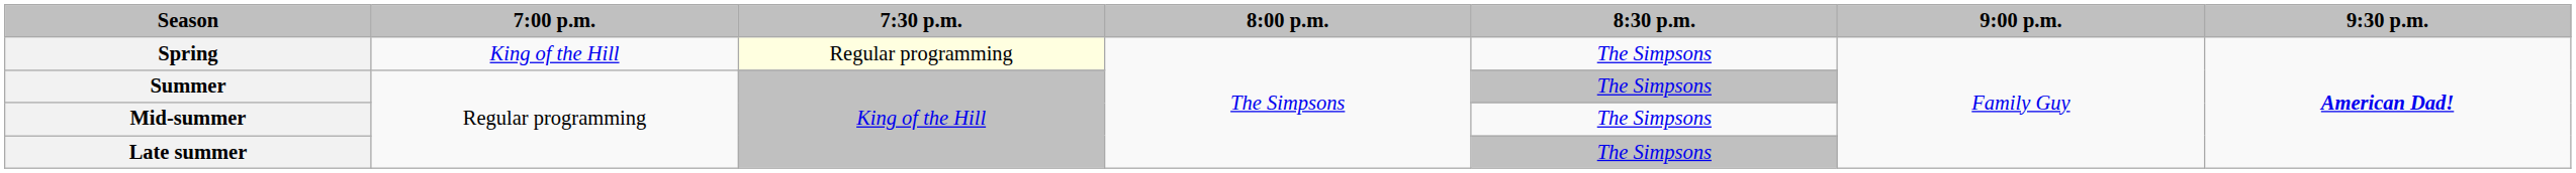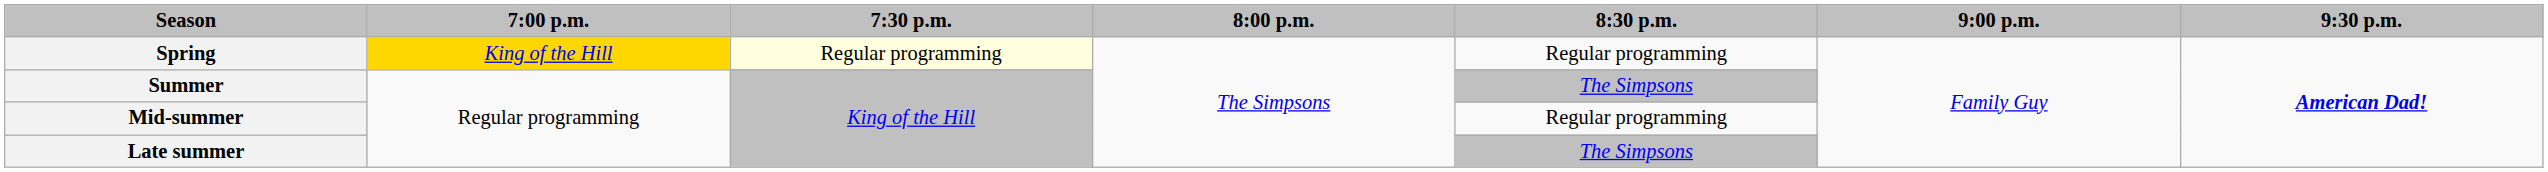Spring | 7:00 p.m.: no background -> gold background
Spring | 8:30 p.m.: The Simpsons -> Regular programming
Mid-summer | 8:30 p.m.: The Simpsons -> Regular programming
